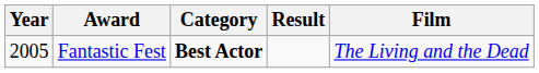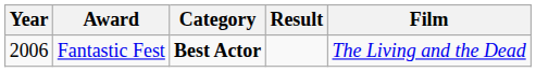Fantastic Fest | Year: 2005 -> 2006
